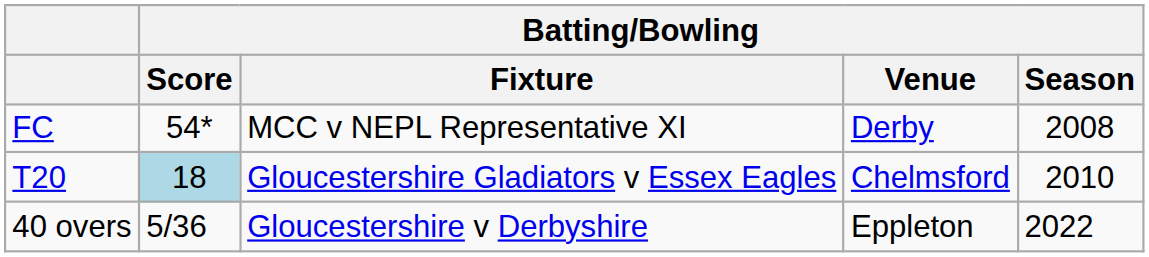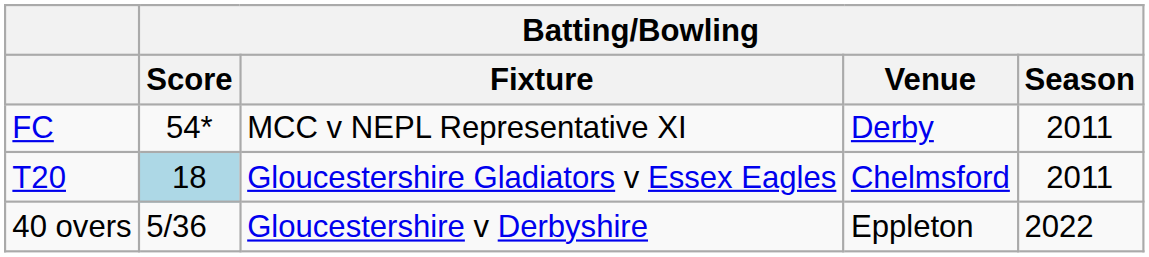FC | Batting/Bowling / Season: 2008 -> 2011
T20 | Batting/Bowling / Season: 2010 -> 2011
